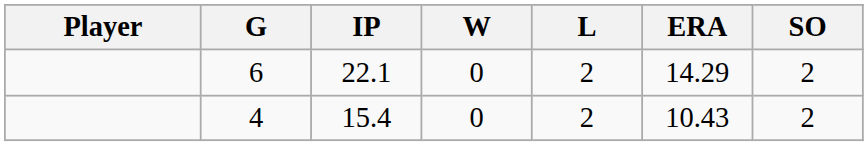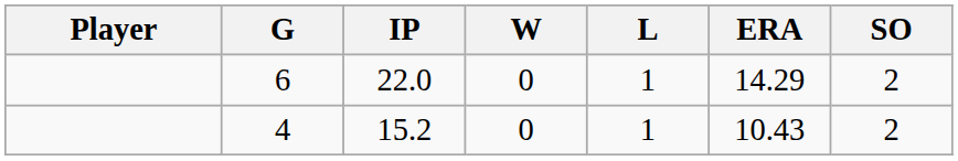6 | IP: 22.1 -> 22.0
6 | L: 2 -> 1
4 | IP: 15.4 -> 15.2
4 | L: 2 -> 1
